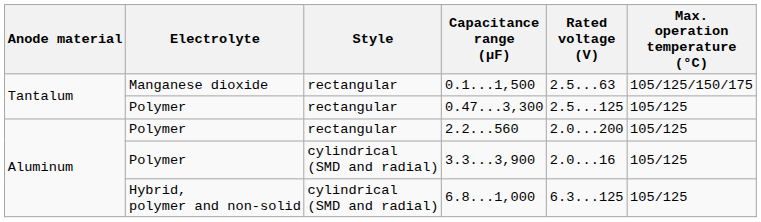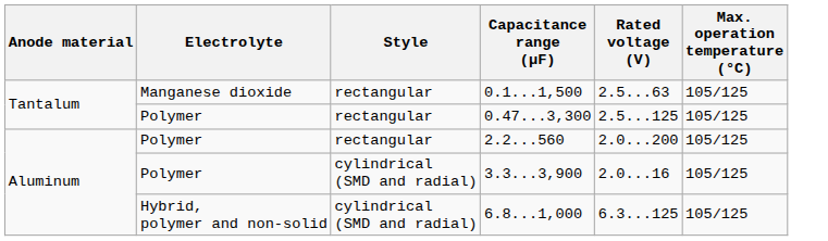0.1...1,500 | Max. operation temperature (°C): 105/125/150/175 -> 105/125
